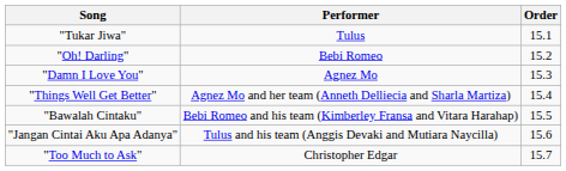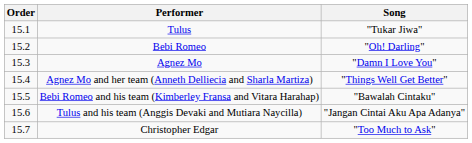columns swapped: Order <-> Song
